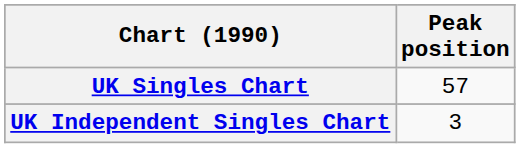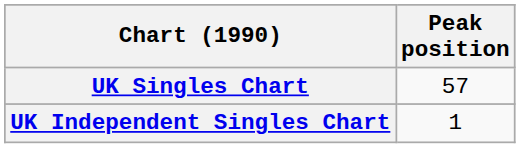UK Independent Singles Chart | Peak position: 3 -> 1
